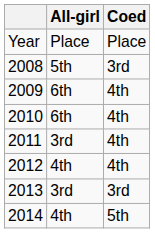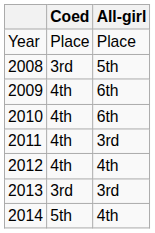columns swapped: Coed <-> All-girl
